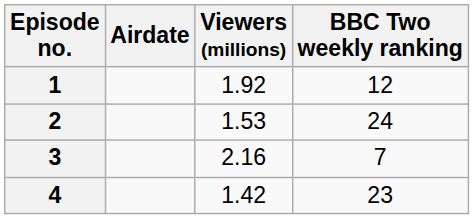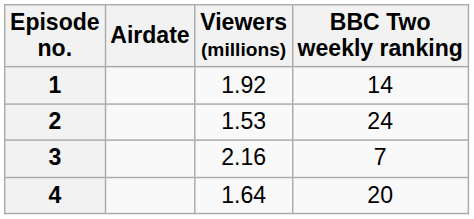1 | BBC Two weekly ranking: 12 -> 14
4 | Viewers (millions): 1.42 -> 1.64
4 | BBC Two weekly ranking: 23 -> 20
